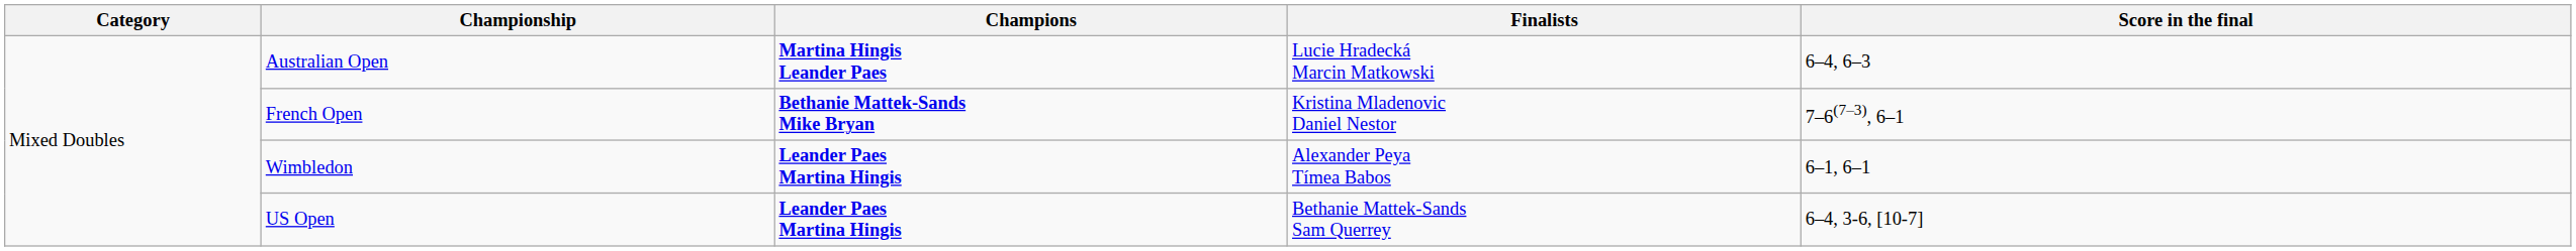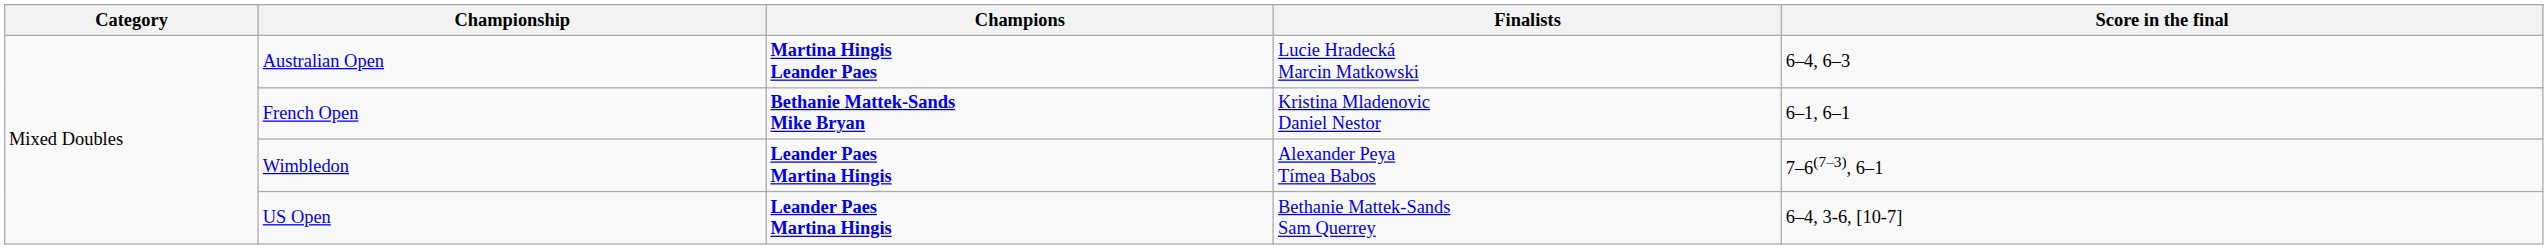French Open | Score in the final: 7–6(7–3), 6–1 -> 6–1, 6–1
Wimbledon | Score in the final: 6–1, 6–1 -> 7–6(7–3), 6–1
